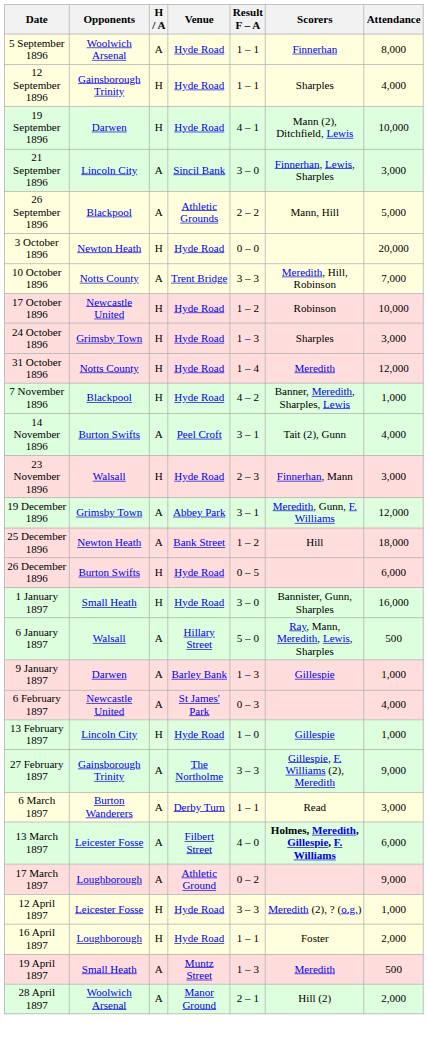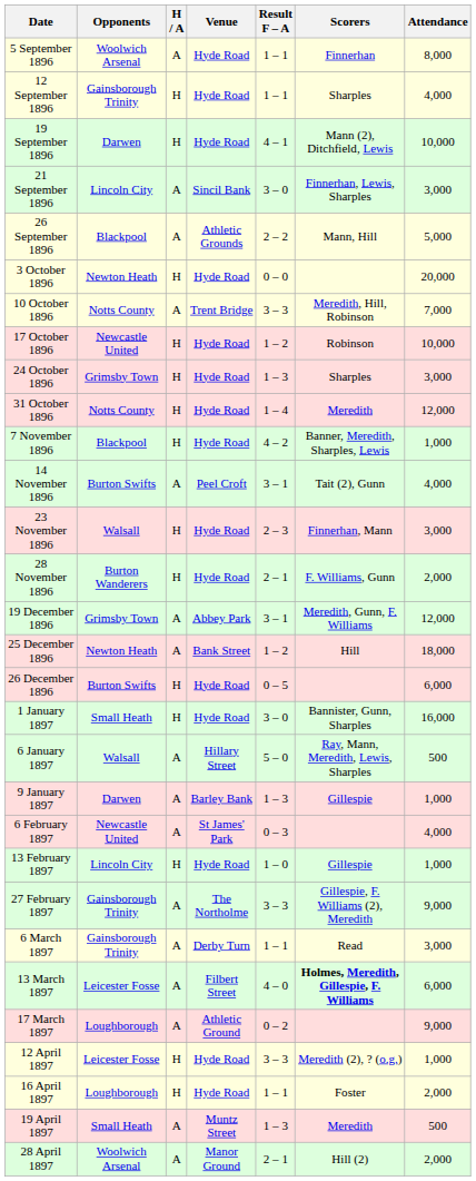+ row: 28 November 1896 | Burton Wanderers | H | Hyde Road | 2 – 1 | F. Williams, Gunn | 2,000
6 March 1897 | Opponents: Burton Wanderers -> Gainsborough Trinity
